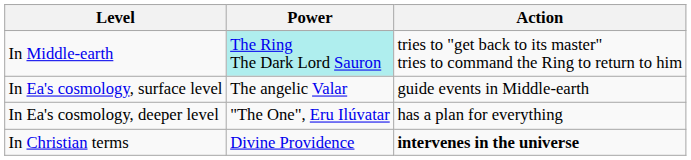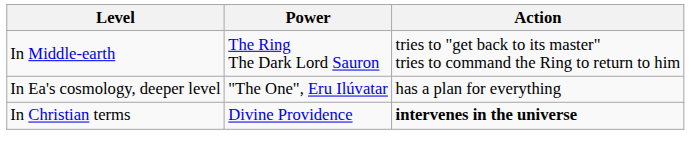In Middle-earth | Power: paleturquoise background -> no background
- row: In Ea's cosmology, surface level | The angelic Valar | guide events in Middle-earth
